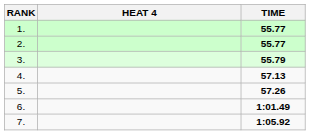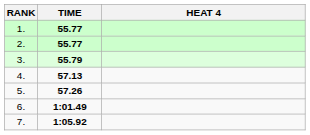columns swapped: HEAT 4 <-> TIME
